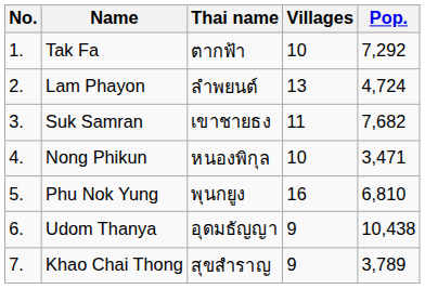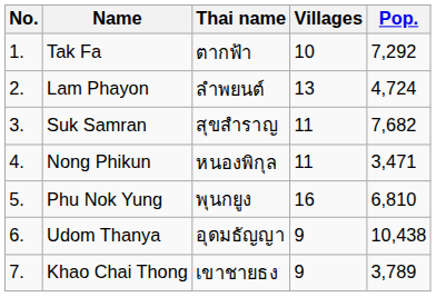Suk Samran | Thai name: เขาชายธง -> สุขสำราญ
Nong Phikun | Villages: 10 -> 11
Khao Chai Thong | Thai name: สุขสำราญ -> เขาชายธง
